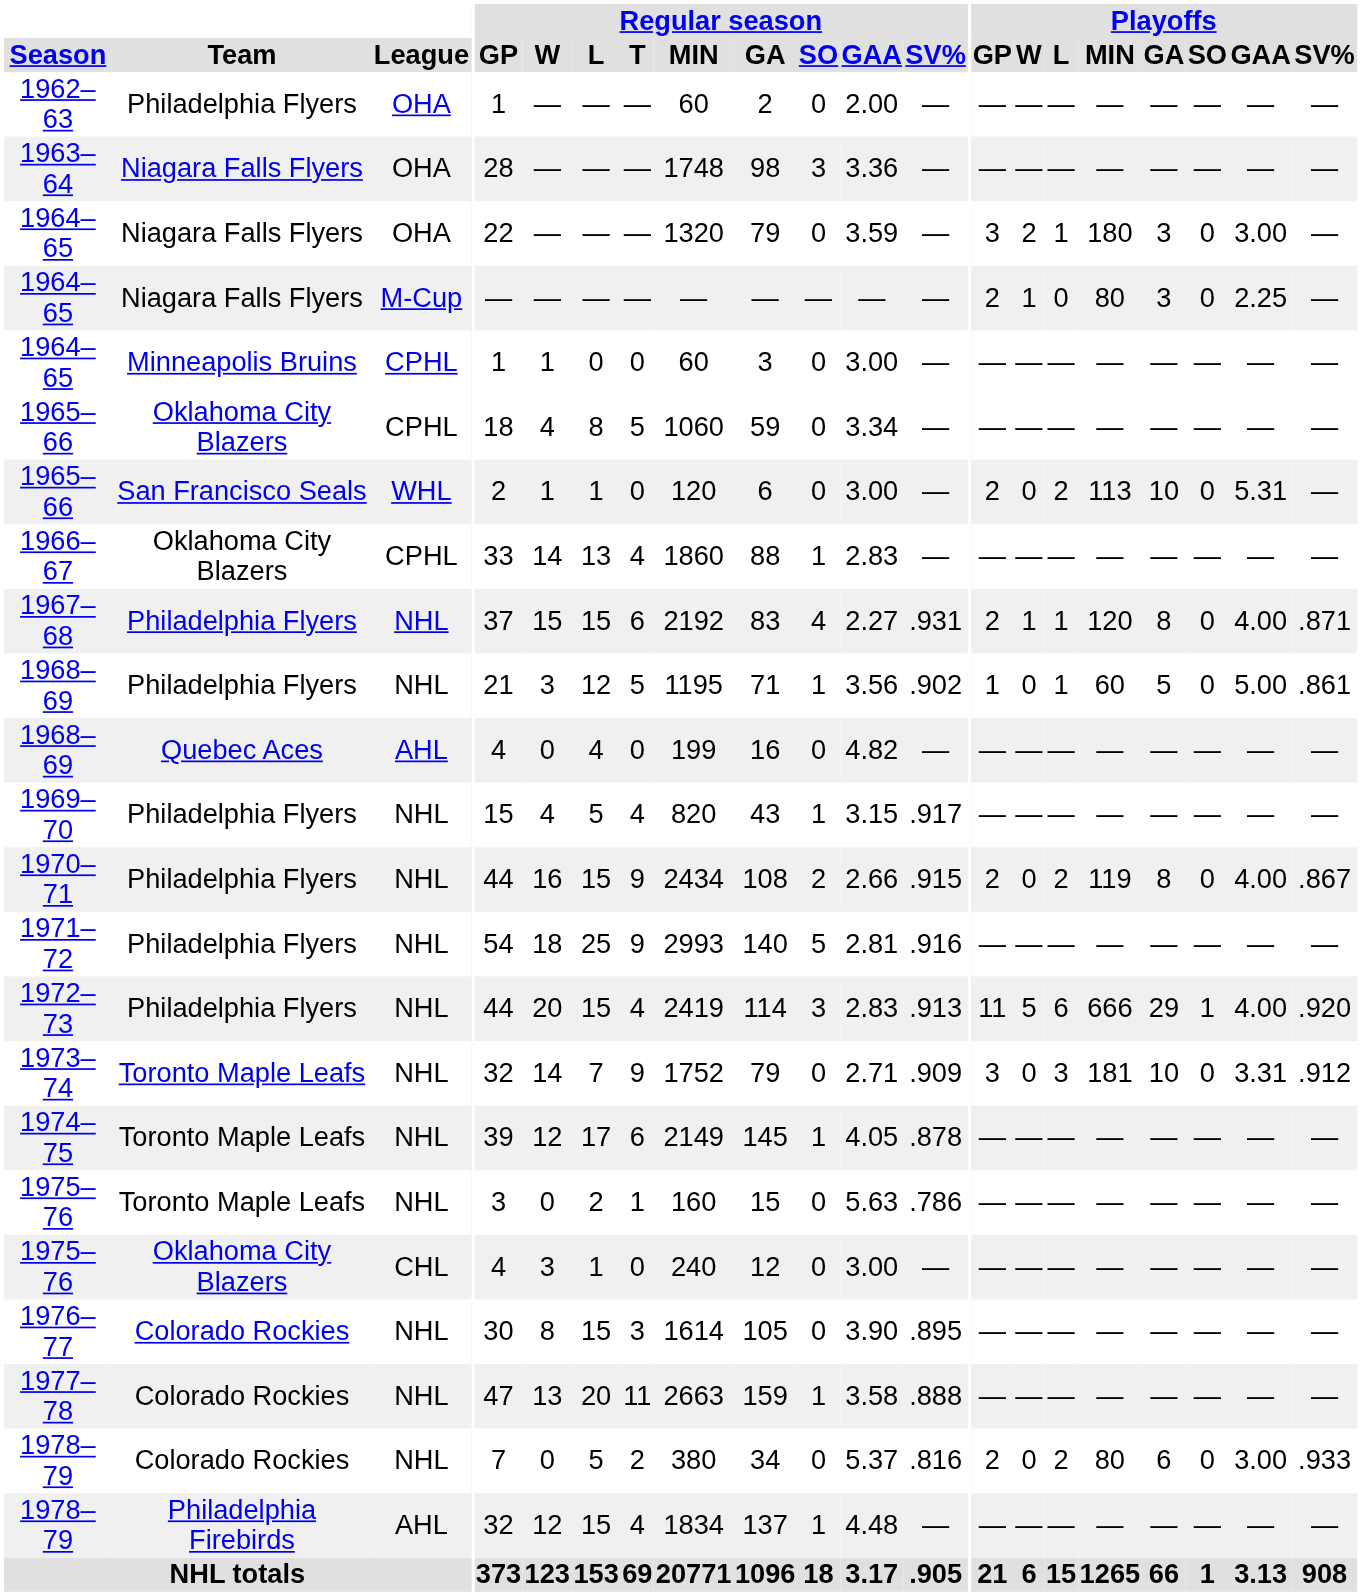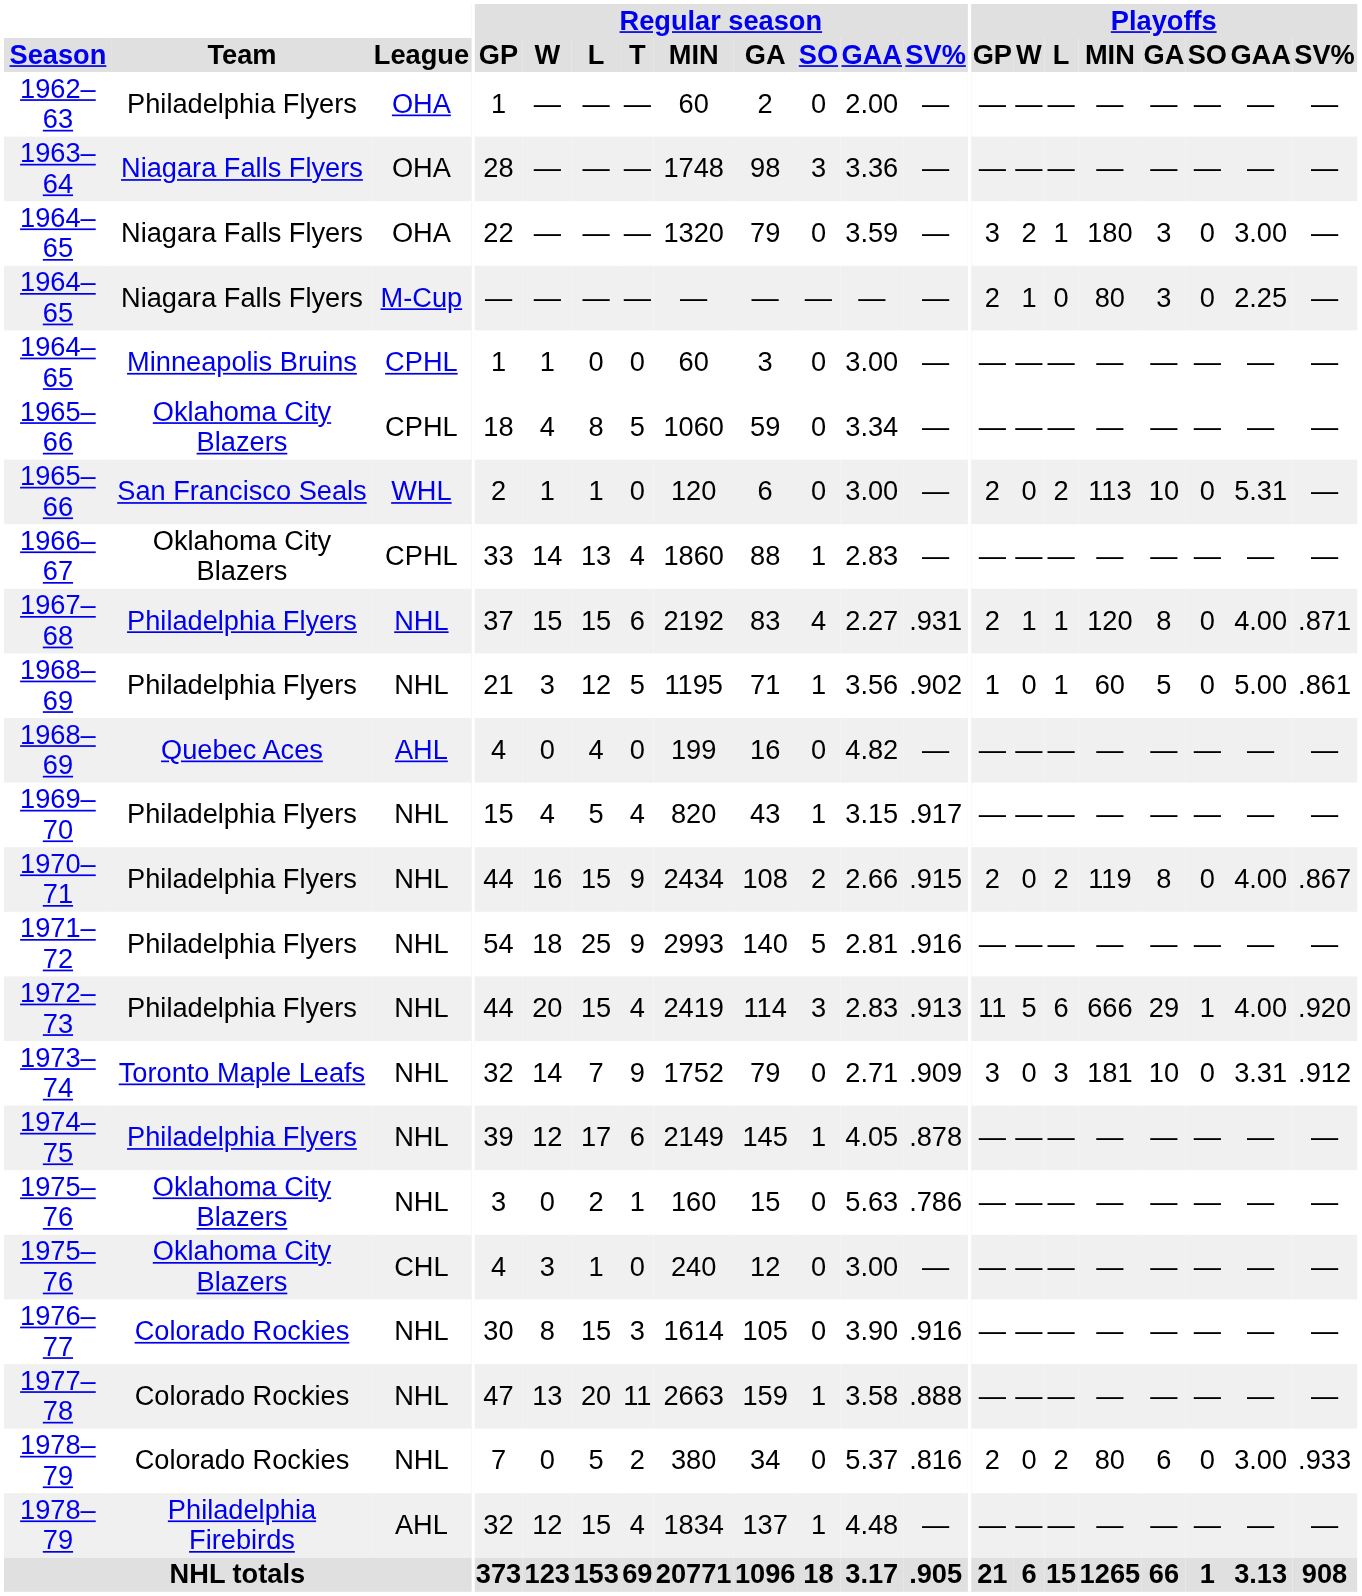1974–75 | Team: Toronto Maple Leafs -> Philadelphia Flyers
1975–76 / NHL | Team: Toronto Maple Leafs -> Oklahoma City Blazers
1976–77 | Regular season / SV%: .895 -> .916
